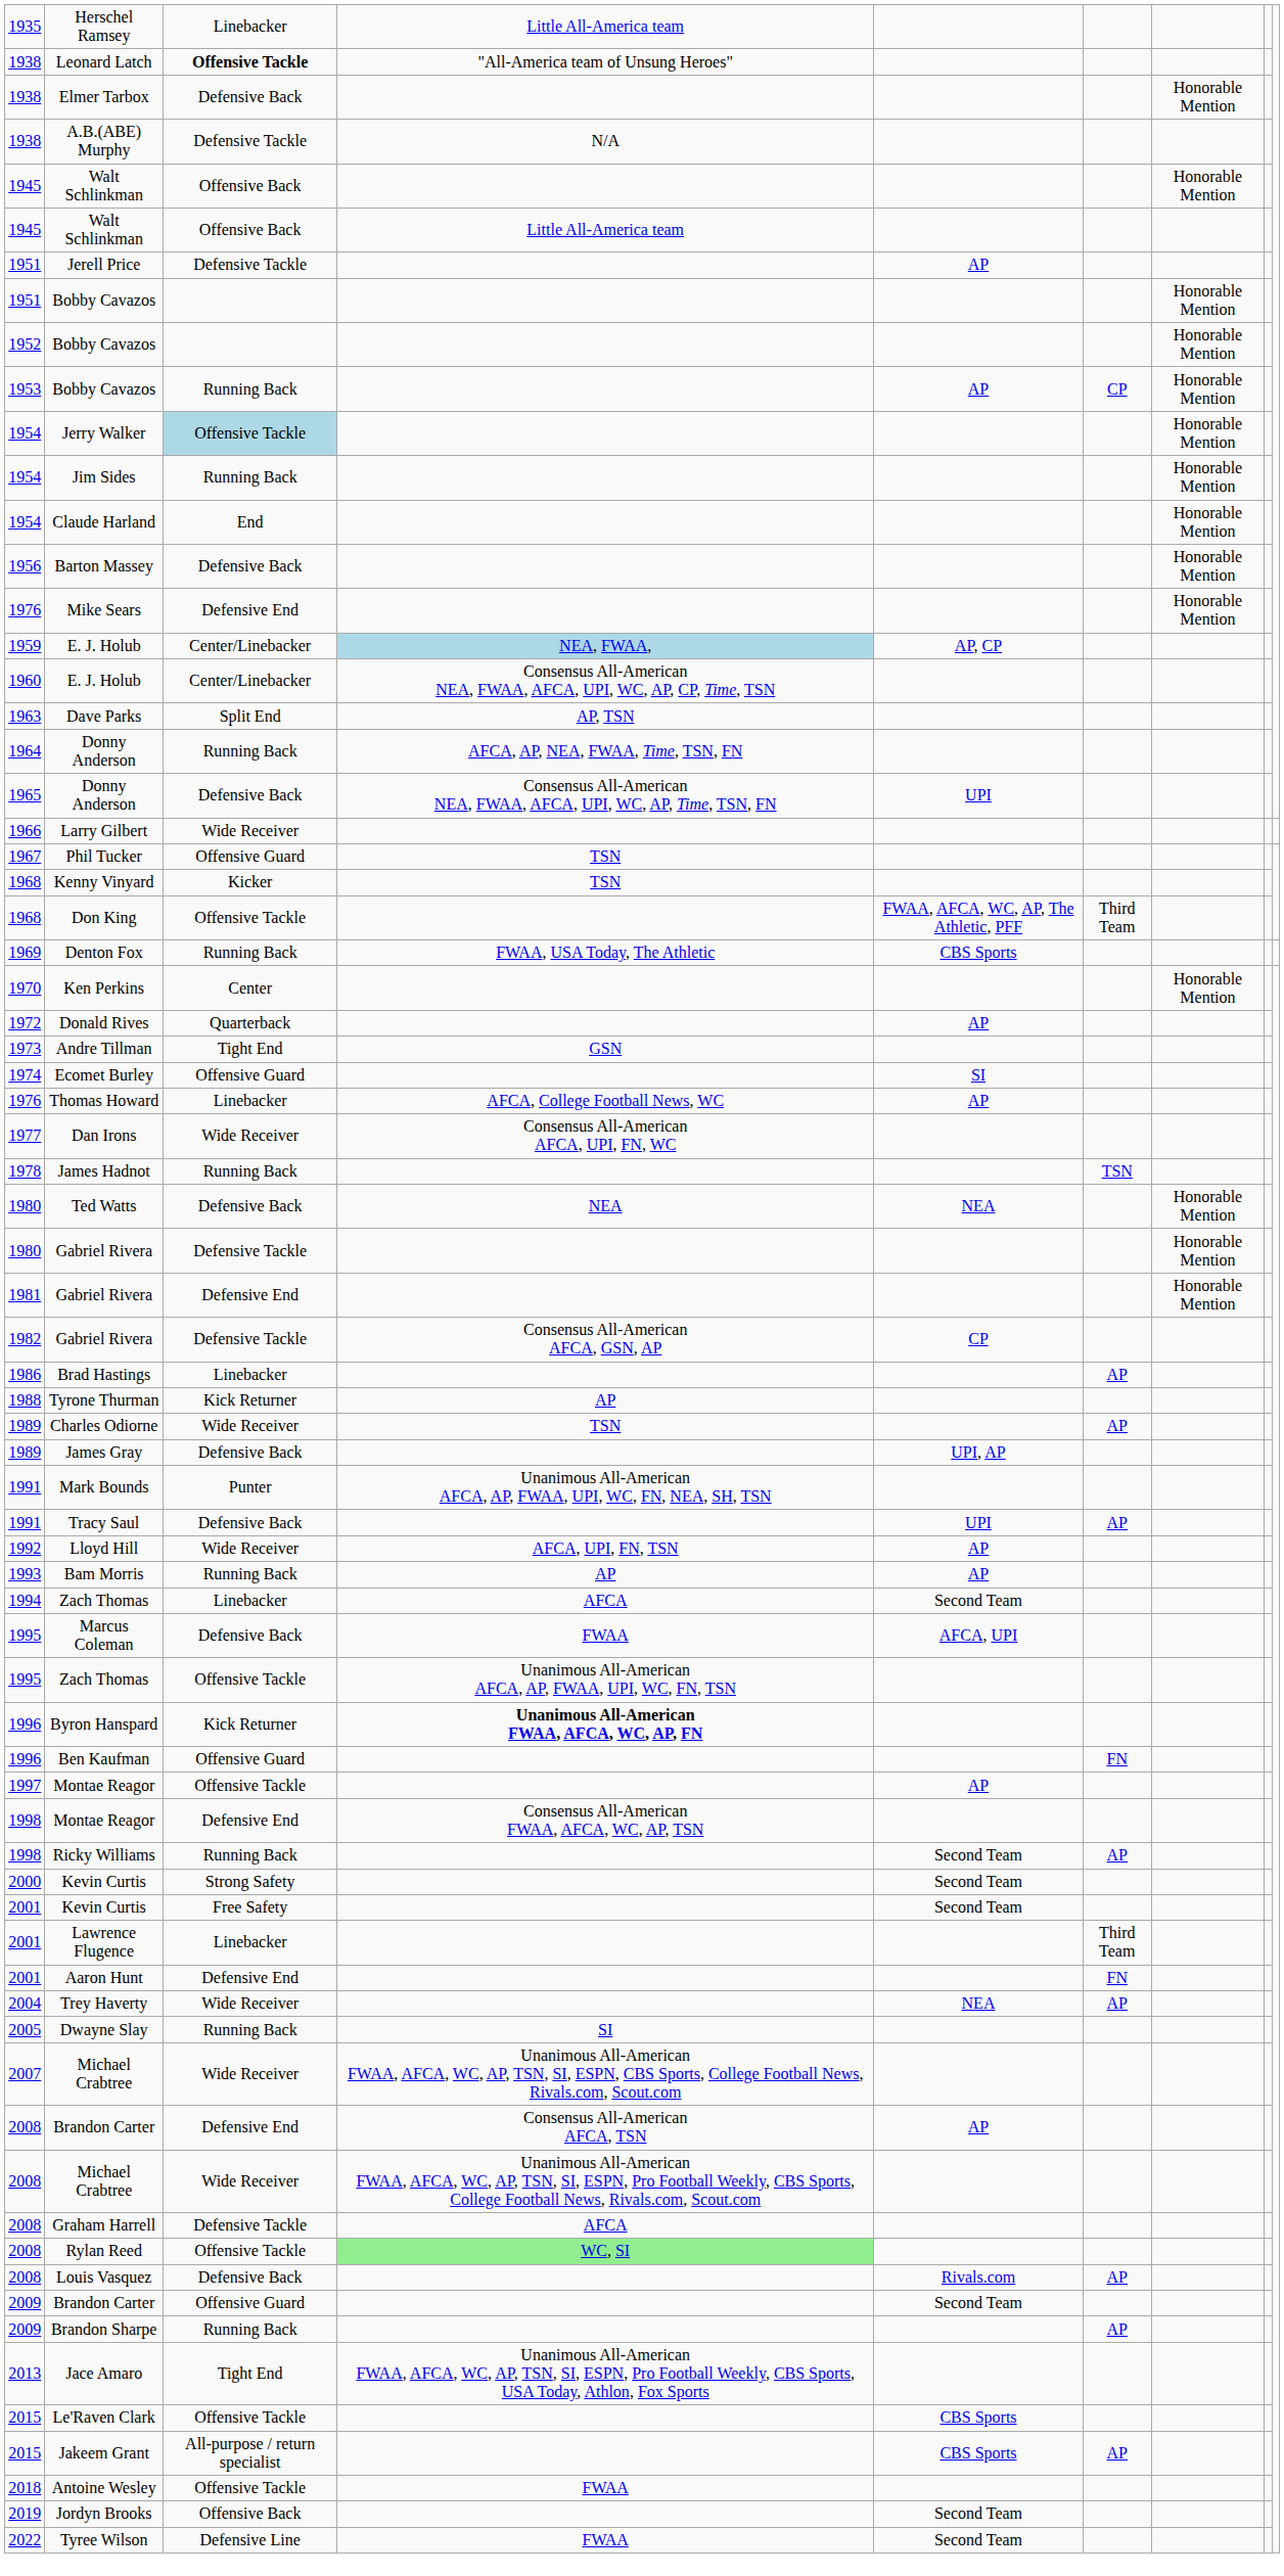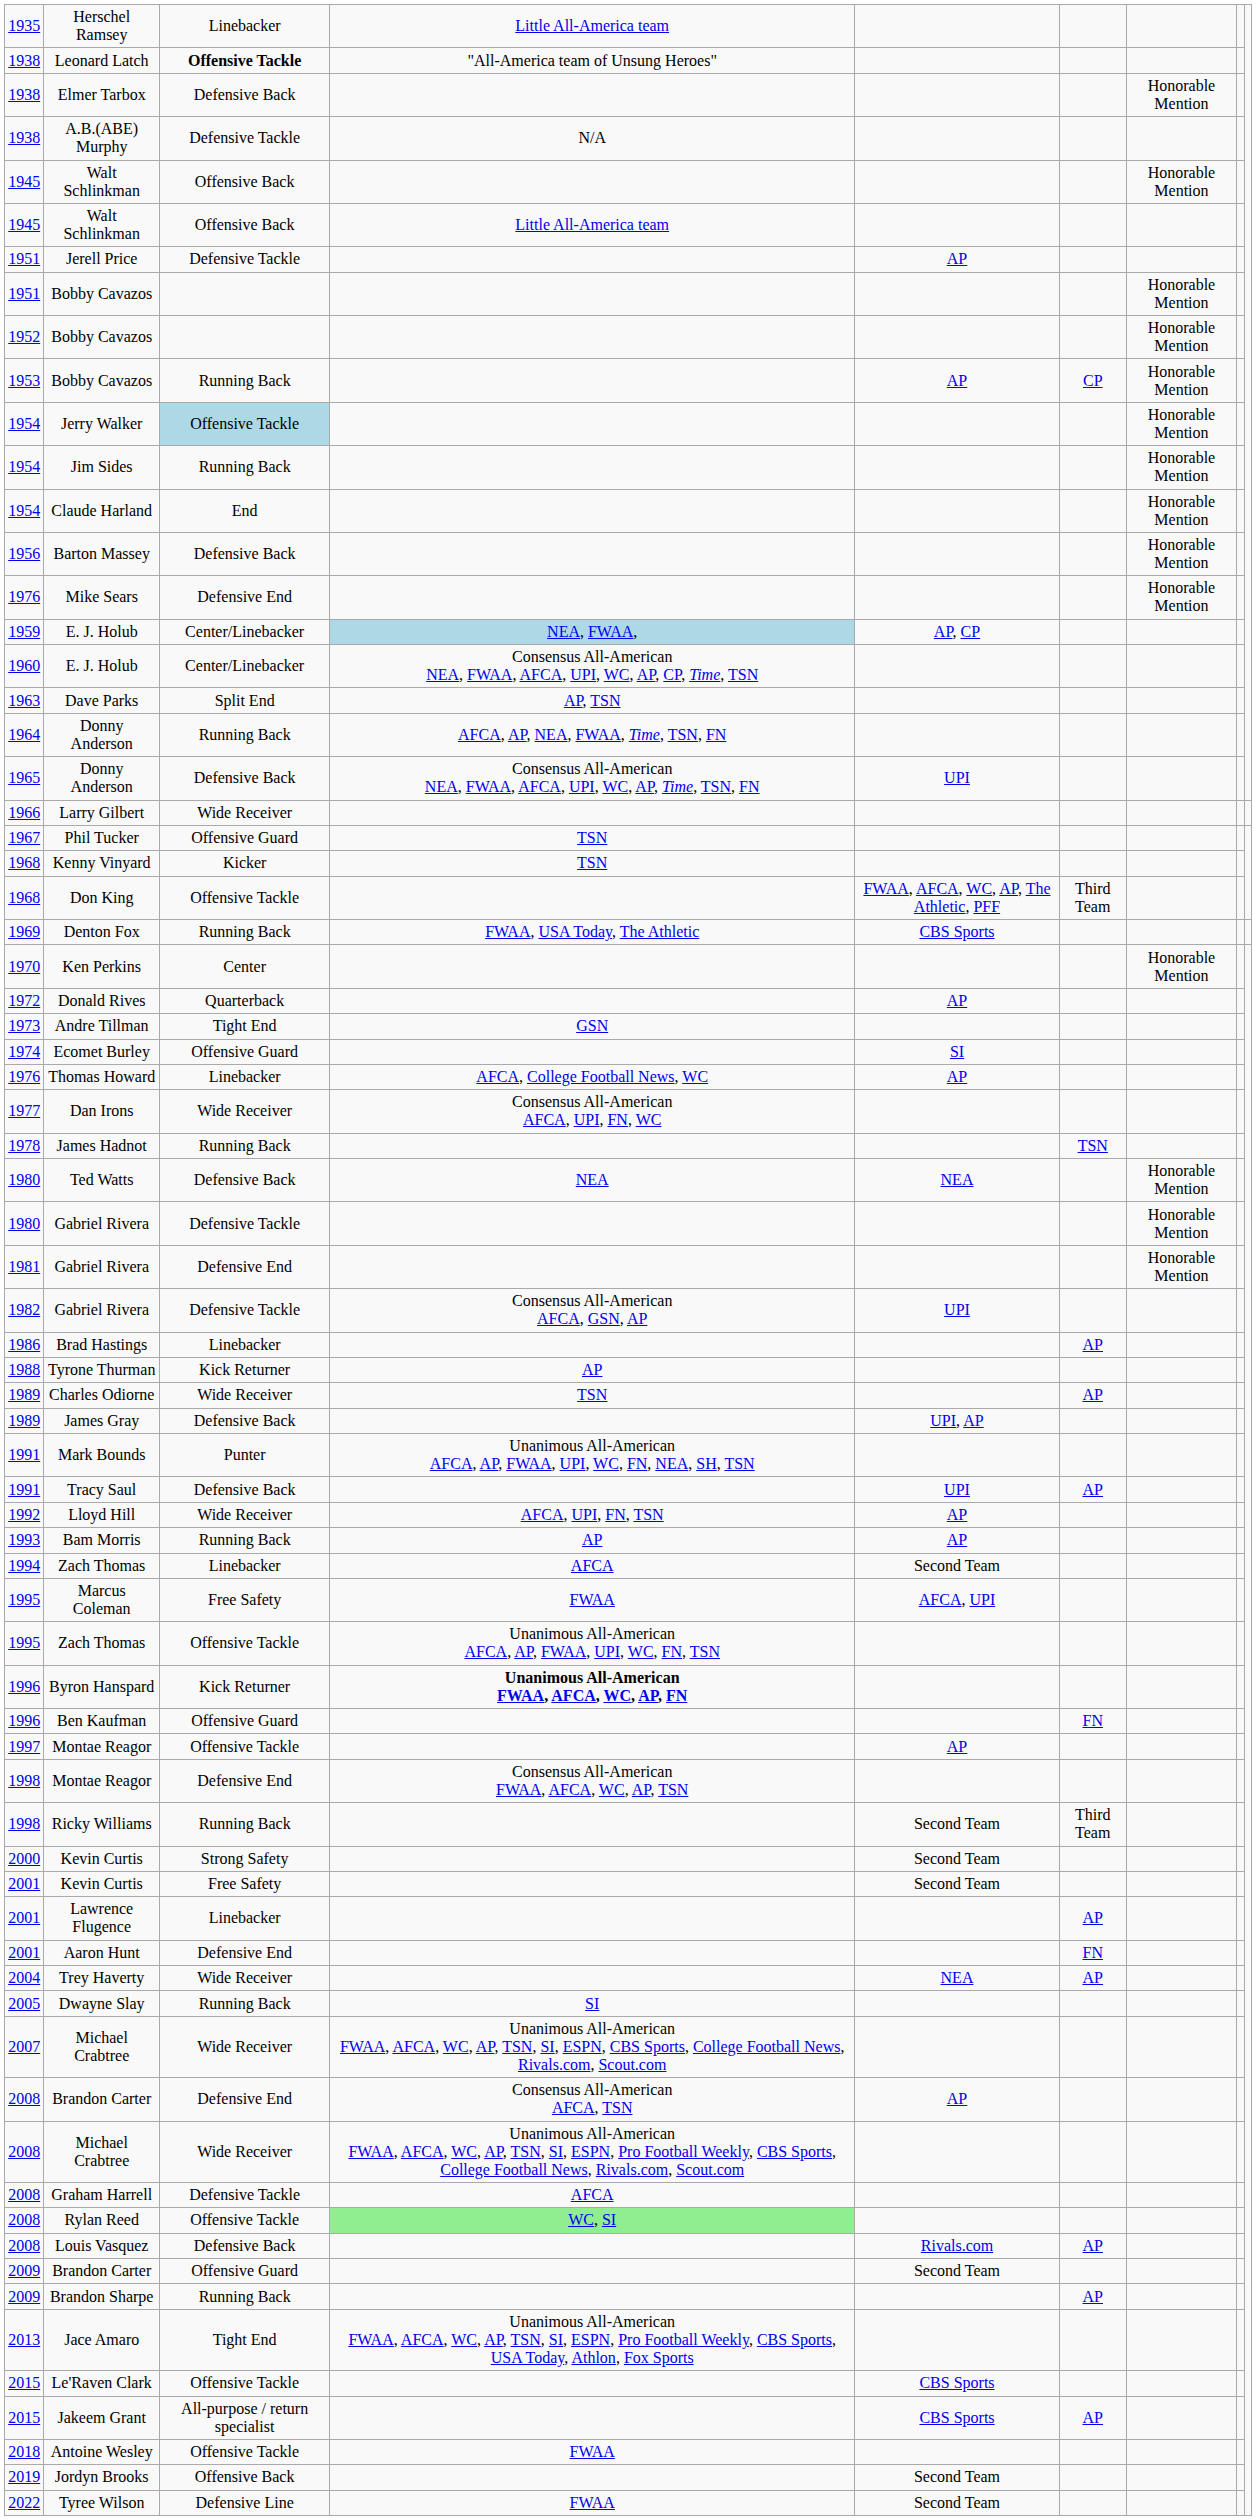1982 / Gabriel Rivera | column 5: CP -> UPI
Marcus Coleman | column 3: Defensive Back -> Free Safety
Ricky Williams | column 6: AP -> Third Team
Lawrence Flugence | column 6: Third Team -> AP
